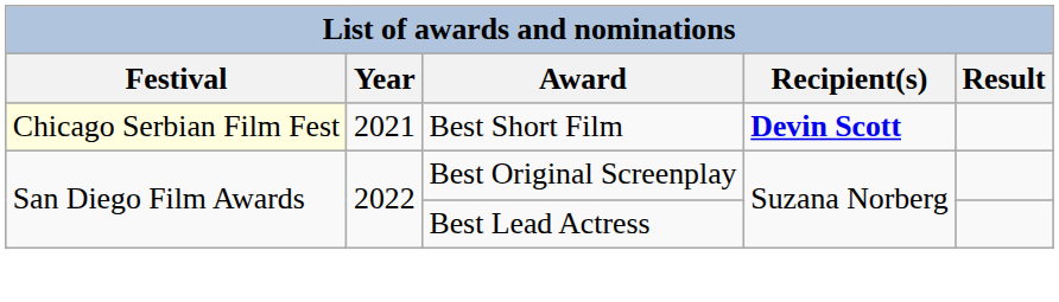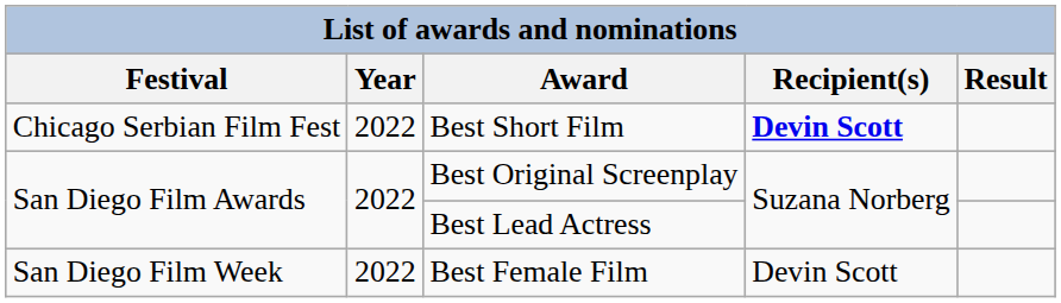Best Short Film | Festival: lightyellow background -> no background
Best Short Film | Year: 2021 -> 2022
+ row: San Diego Film Week | 2022 | Best Female Film | Devin Scott
